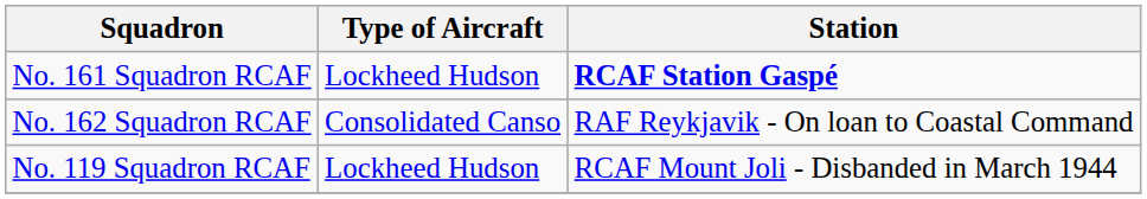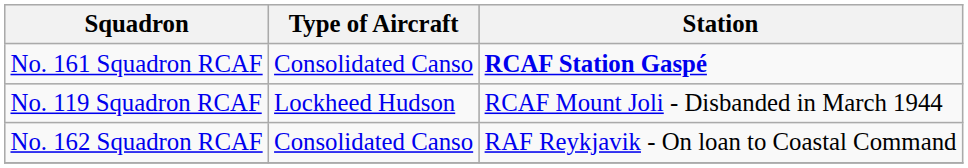No. 161 Squadron RCAF | Type of Aircraft: Lockheed Hudson -> Consolidated Canso
rows swapped: No. 162 Squadron RCAF <-> No. 119 Squadron RCAF
